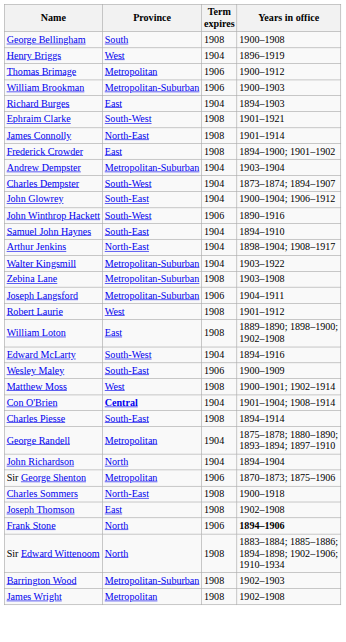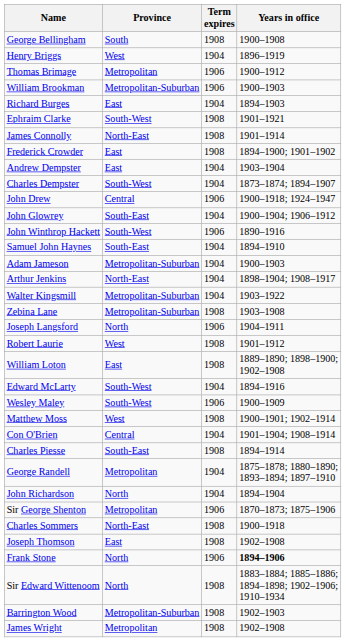Andrew Dempster | Province: Metropolitan-Suburban -> East
+ row: John Drew | Central | 1906 | 1900–1918; 1924–1947
+ row: Adam Jameson | Metropolitan-Suburban | 1904 | 1900–1903
Joseph Langsford | Province: Metropolitan-Suburban -> North
Wesley Maley | Province: South-East -> South-West
Con O'Brien | Province: bold -> normal
